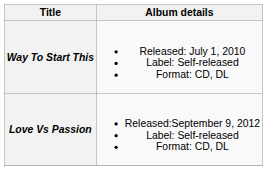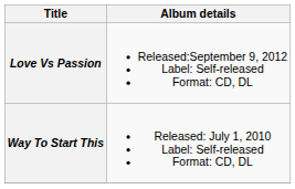rows swapped: Love Vs Passion <-> Way To Start This
